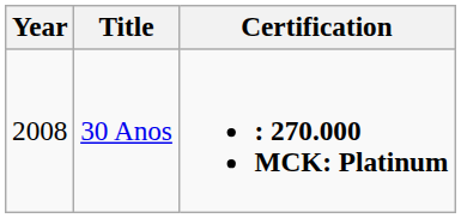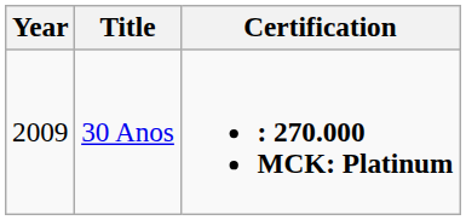30 Anos | Year: 2008 -> 2009
